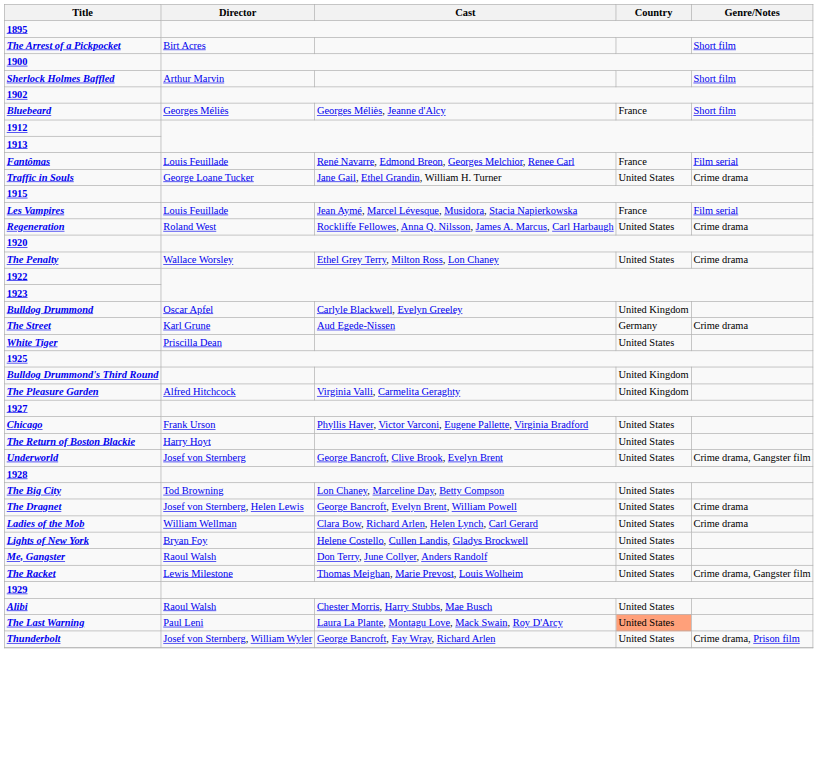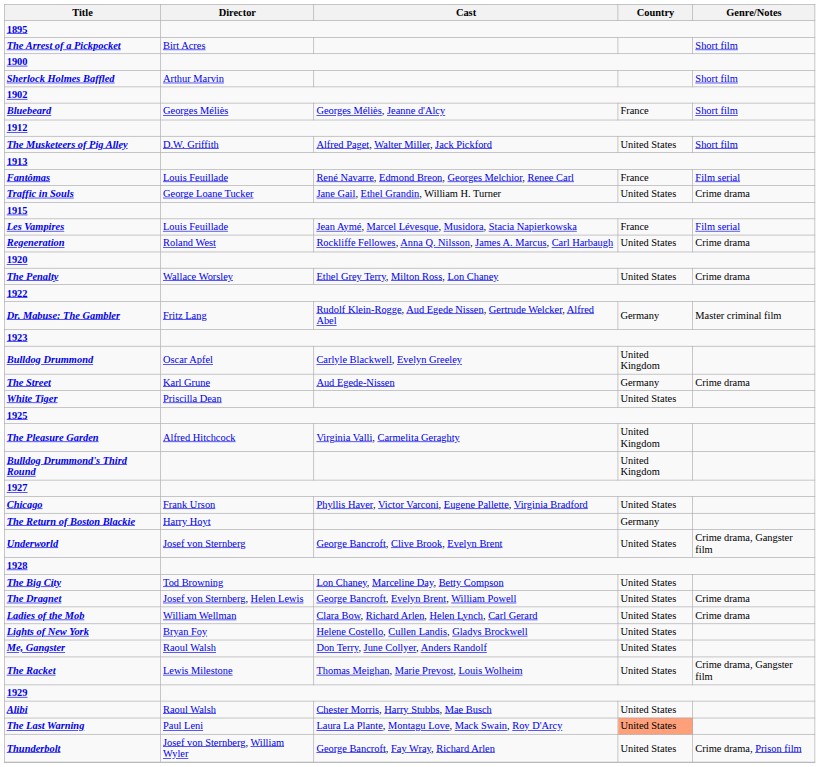+ row: The Musketeers of Pig Alley | D.W. Griffith | Alfred Paget, Walter Miller, Jack Pickford | United States | Short film
+ row: Dr. Mabuse: The Gambler | Fritz Lang | Rudolf Klein-Rogge, Aud Egede Nissen, Gertrude Welcker, Alfred Abel | Germany | Master criminal film
rows swapped: Bulldog Drummond's Third Round <-> The Pleasure Garden
The Return of Boston Blackie | Country: United States -> Germany
